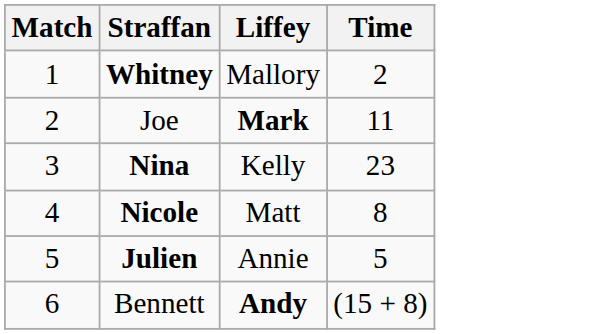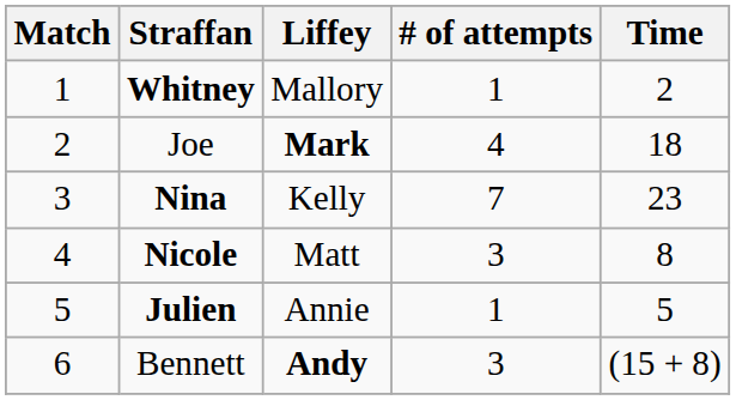+ column: # of attempts | 1 | 4 | 7 | 3 | 1 | 3
Joe | Time: 11 -> 18
